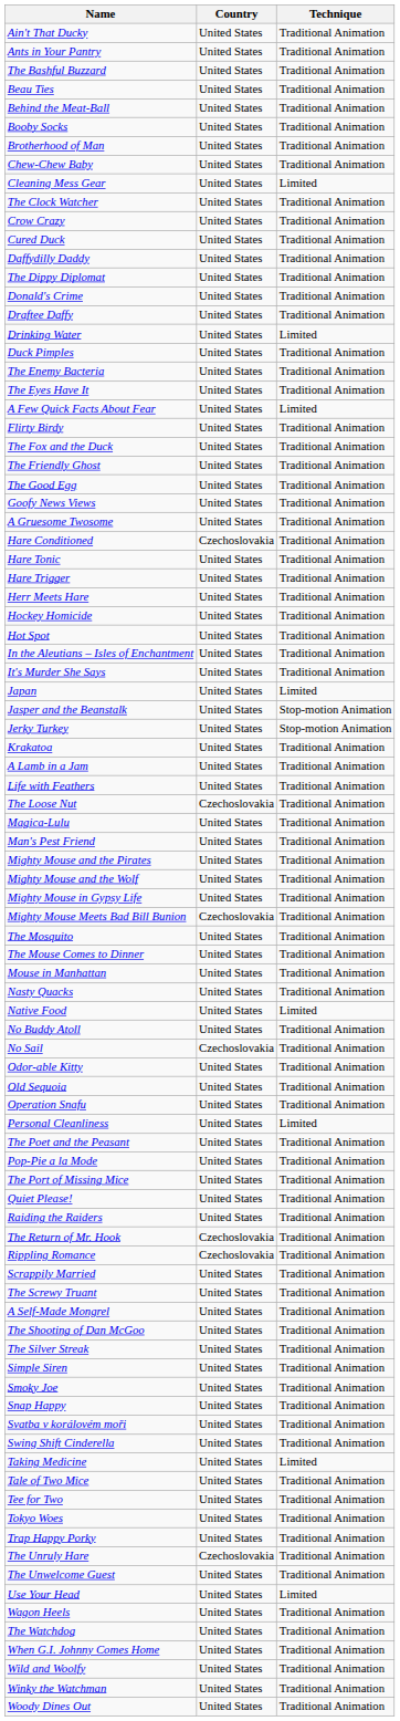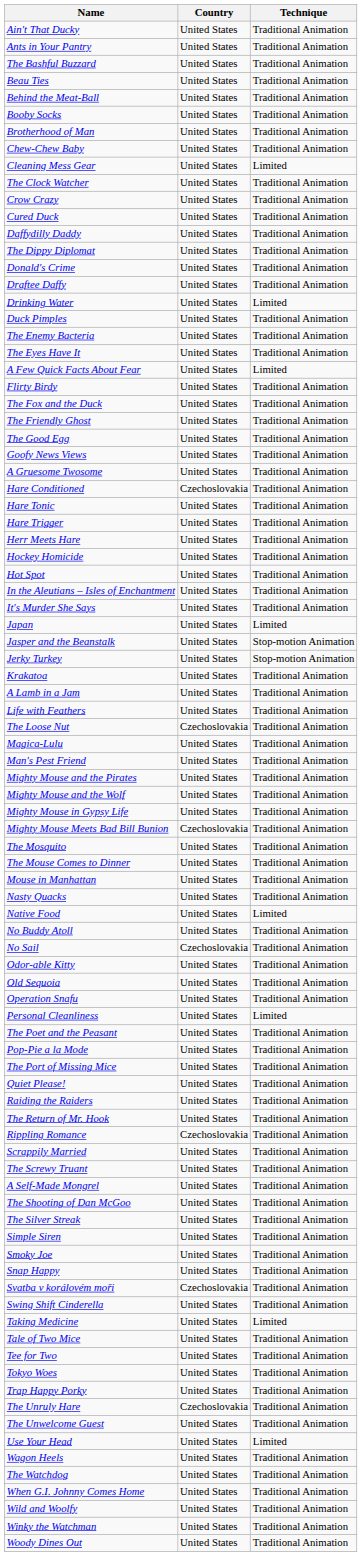The Return of Mr. Hook | Country: Czechoslovakia -> United States
Svatba v korálovém moři | Country: United States -> Czechoslovakia
